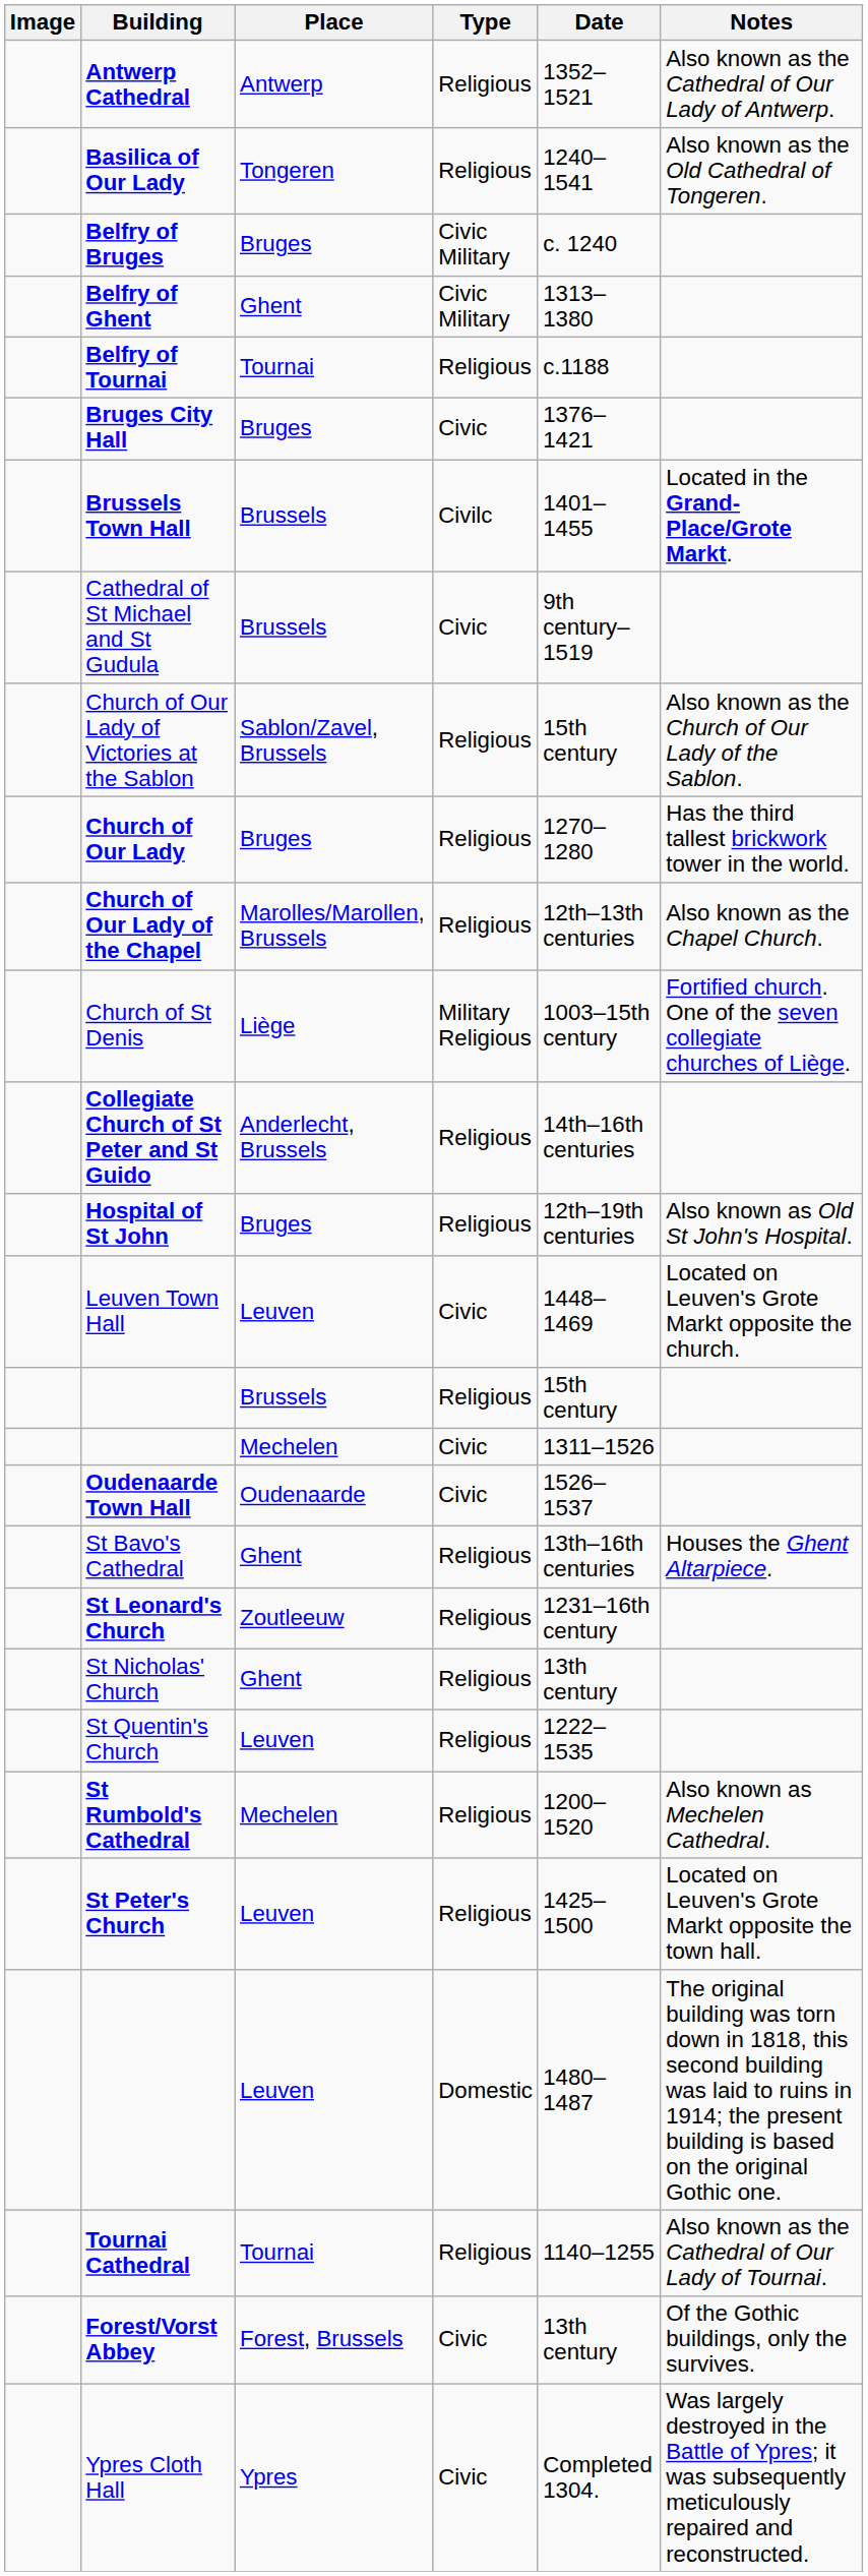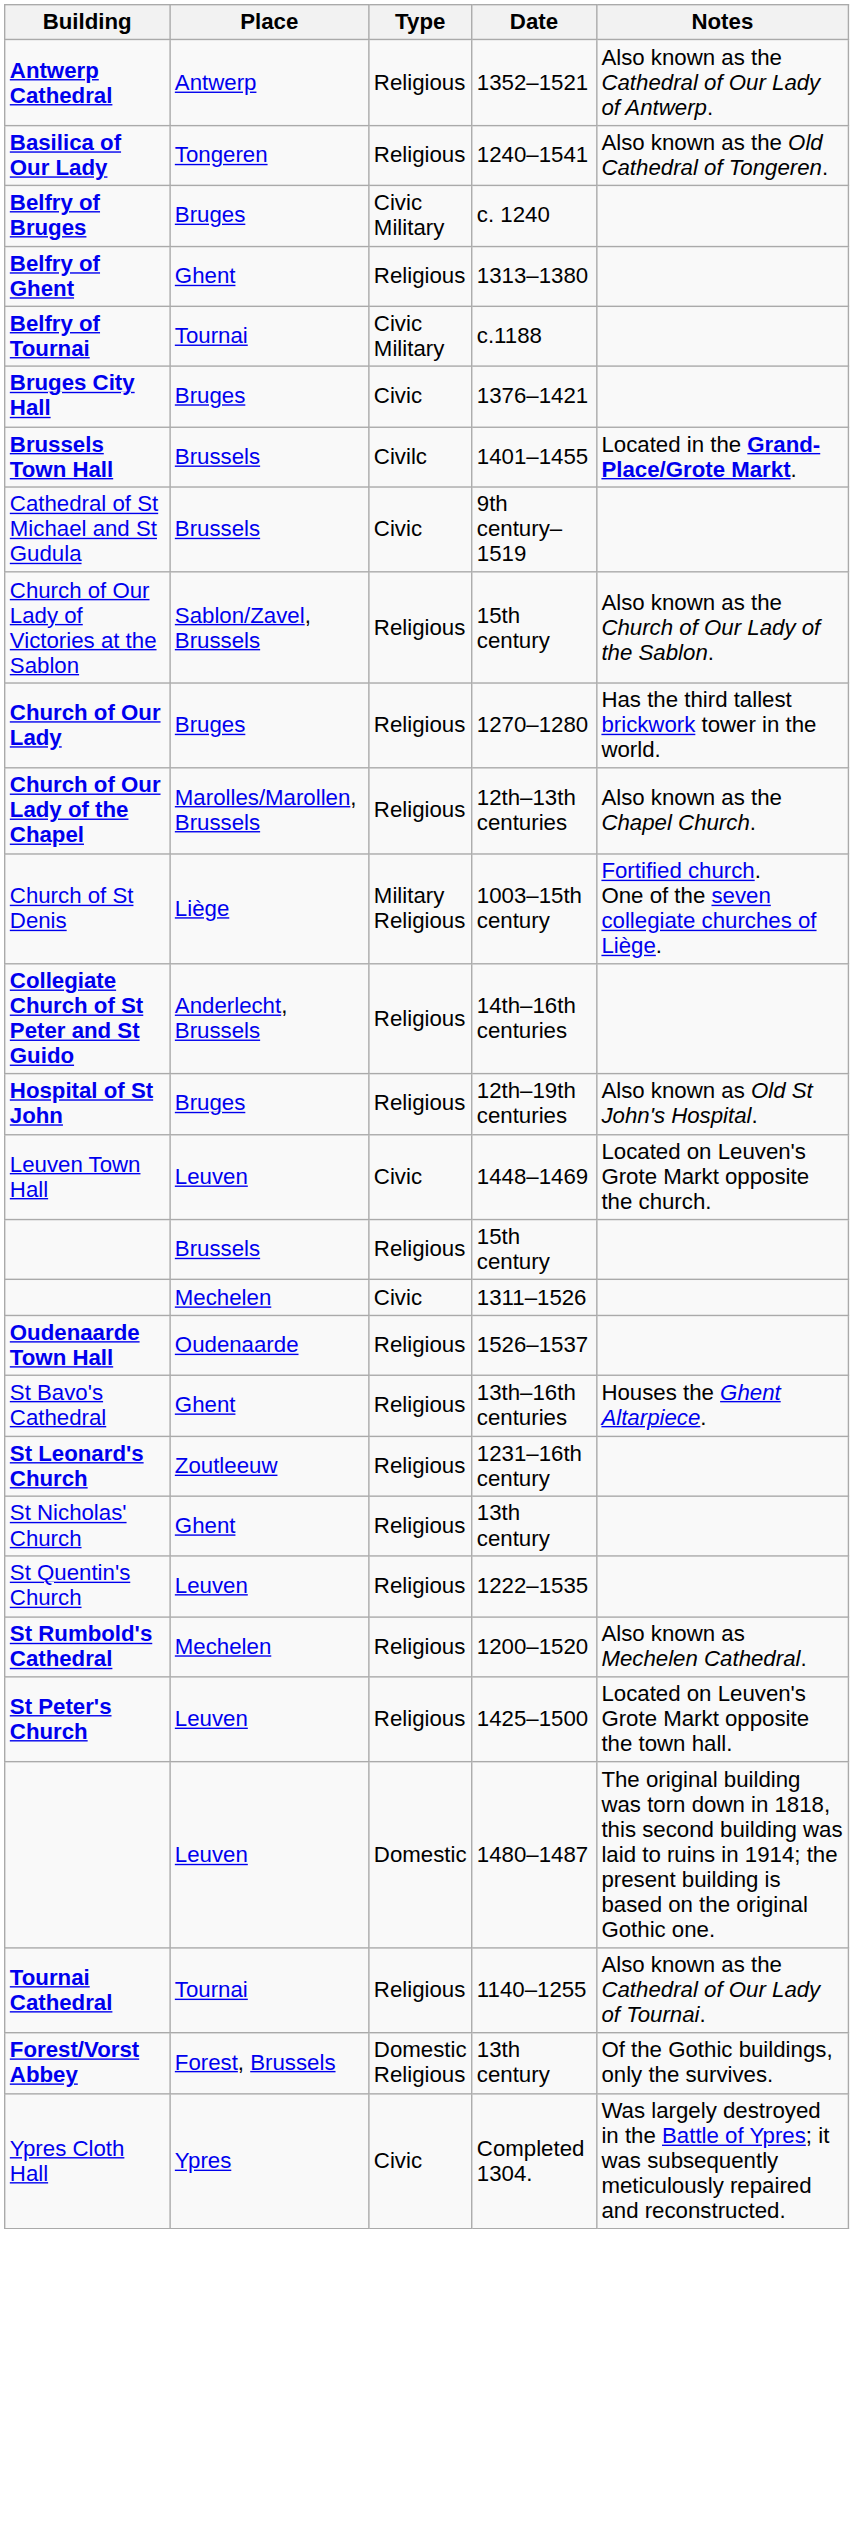- column: Image
Belfry of Ghent | Type: Civic Military -> Religious
Belfry of Tournai | Type: Religious -> Civic Military
Oudenaarde Town Hall | Type: Civic -> Religious
Forest/Vorst Abbey | Type: Civic -> Domestic Religious
